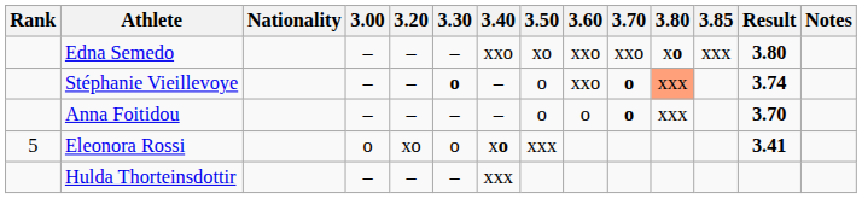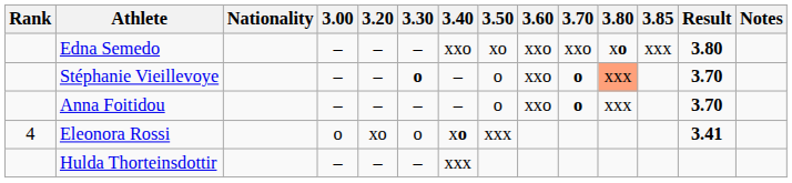Stéphanie Vieillevoye | Result: 3.74 -> 3.70
Anna Foitidou | 3.60: o -> xxo
Eleonora Rossi | Rank: 5 -> 4
